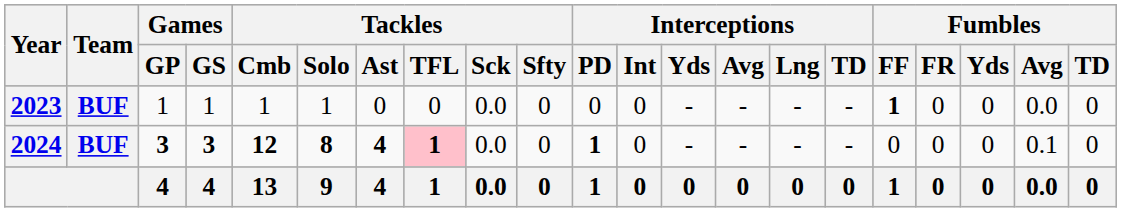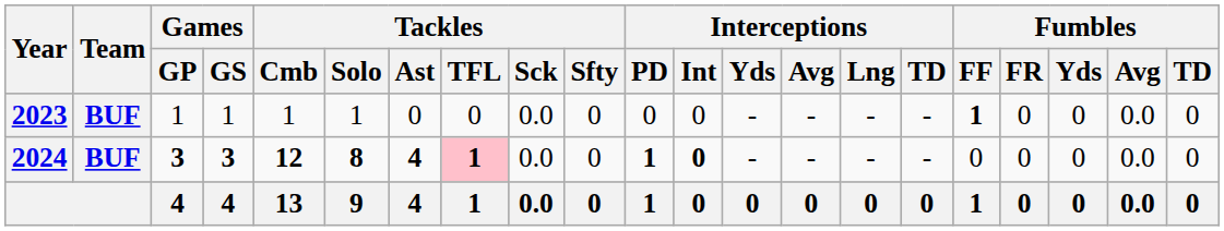2024 | Interceptions / Int: normal -> bold
2024 | Fumbles / Avg: 0.1 -> 0.0
